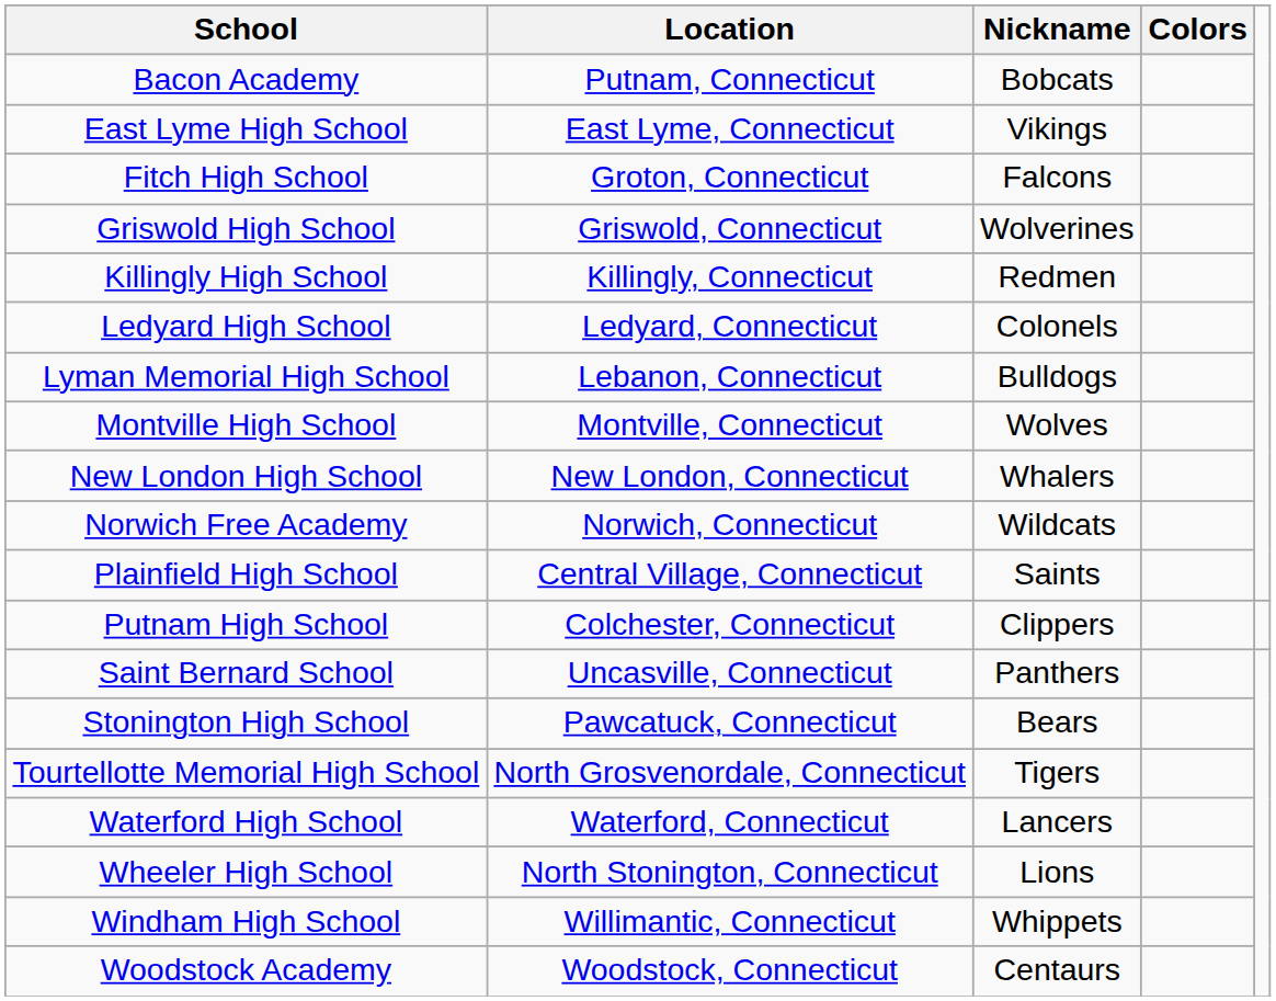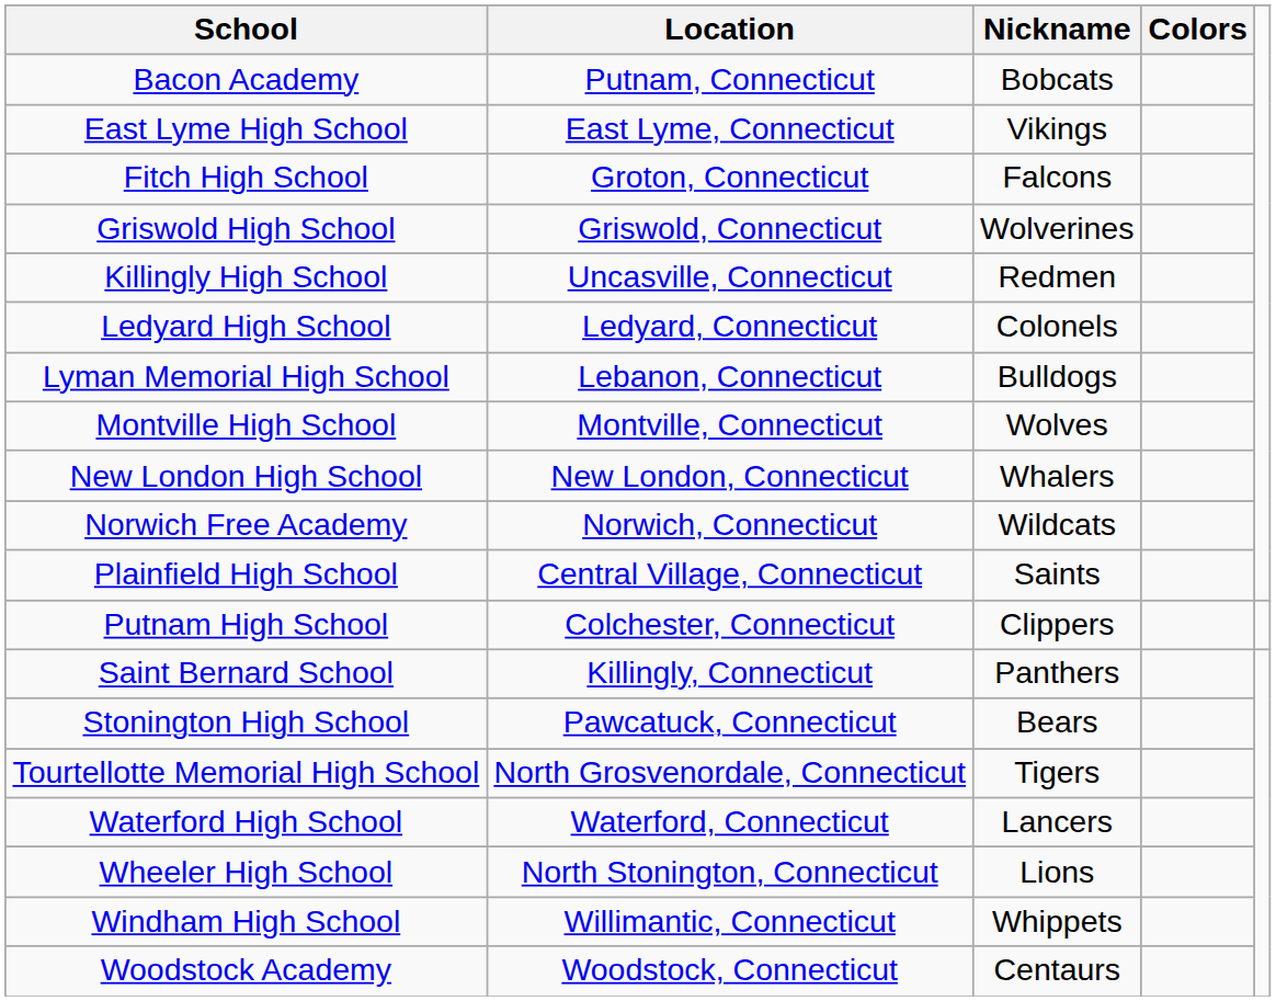Killingly High School | Location: Killingly, Connecticut -> Uncasville, Connecticut
Saint Bernard School | Location: Uncasville, Connecticut -> Killingly, Connecticut
